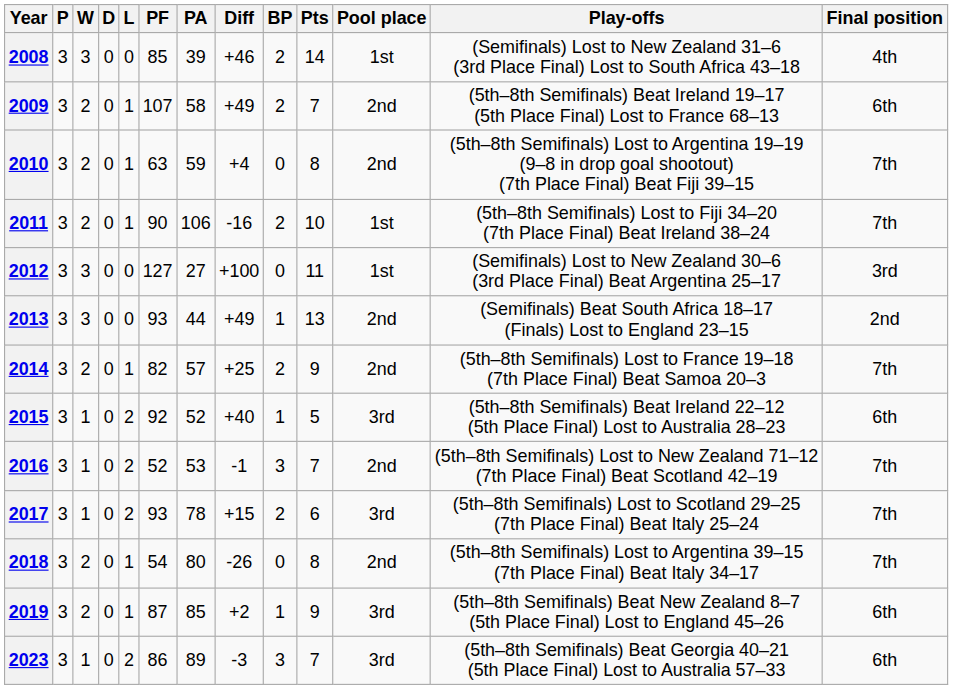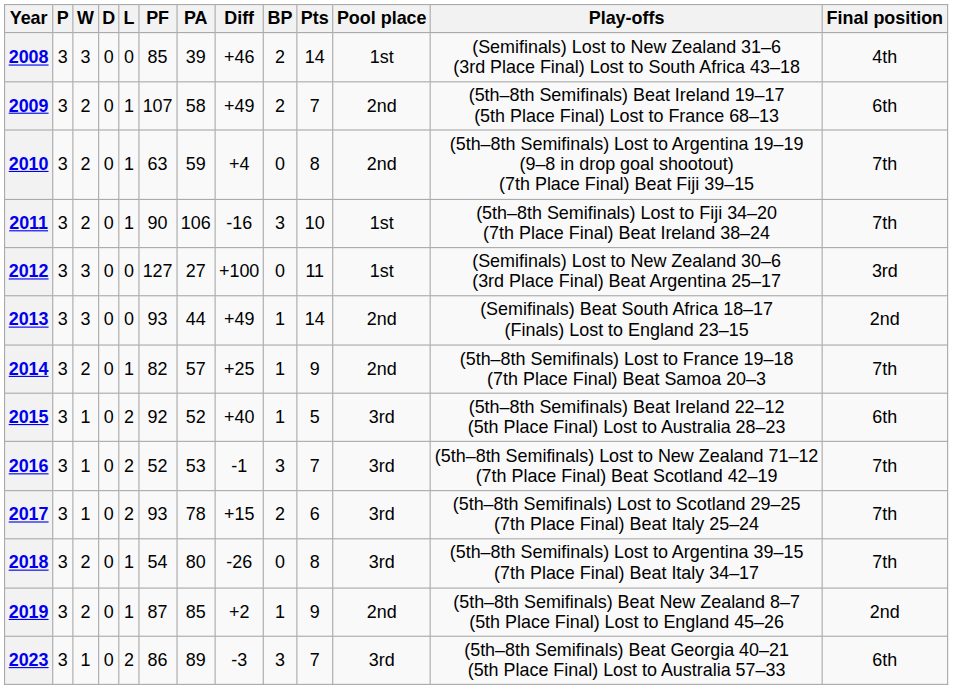2011 | BP: 2 -> 3
2013 | Pts: 13 -> 14
2014 | BP: 2 -> 1
2016 | Pool place: 2nd -> 3rd
2018 | Pool place: 2nd -> 3rd
2019 | Pool place: 3rd -> 2nd
2019 | Final position: 6th -> 2nd
